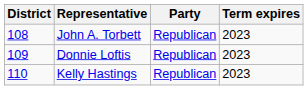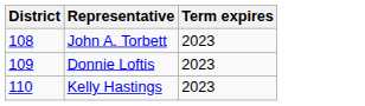- column: Party | Republican | Republican | Republican
